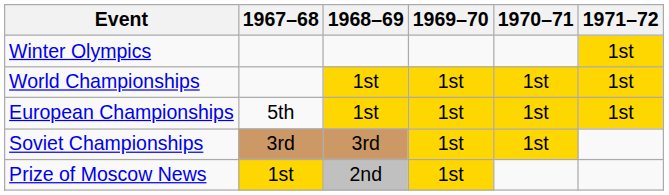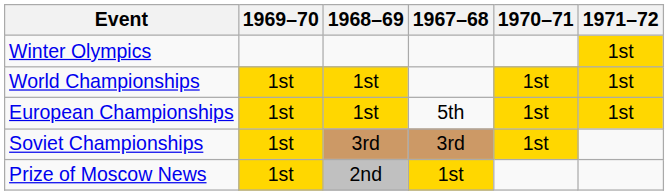columns swapped: 1967–68 <-> 1969–70
